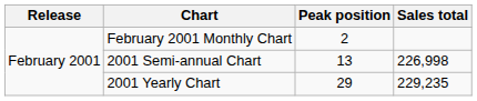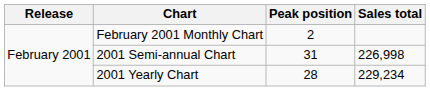2001 Semi-annual Chart | Peak position: 13 -> 31
2001 Yearly Chart | Peak position: 29 -> 28
2001 Yearly Chart | Sales total: 229,235 -> 229,234
